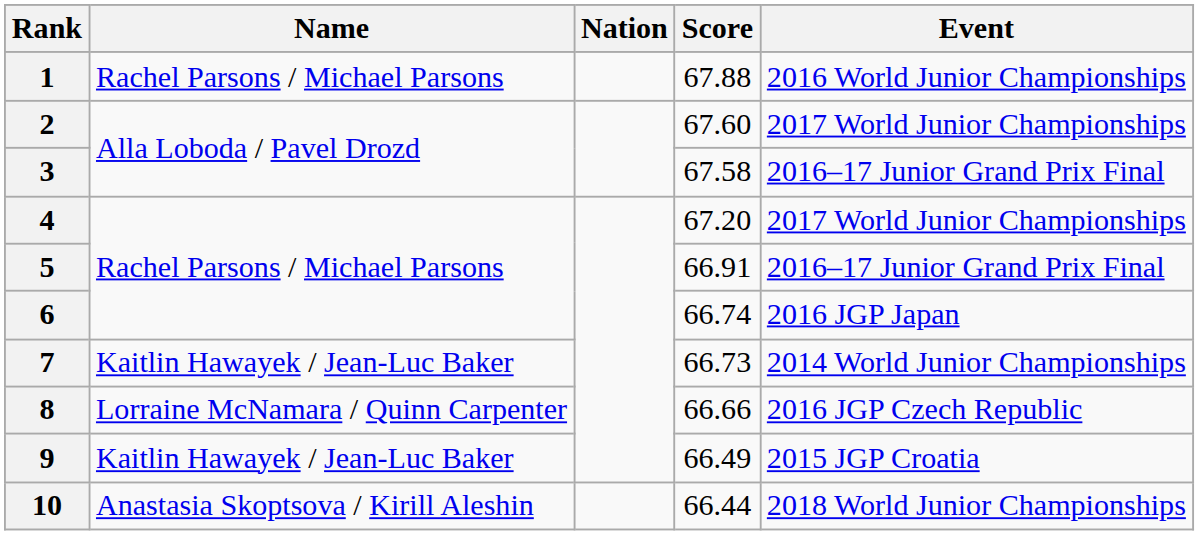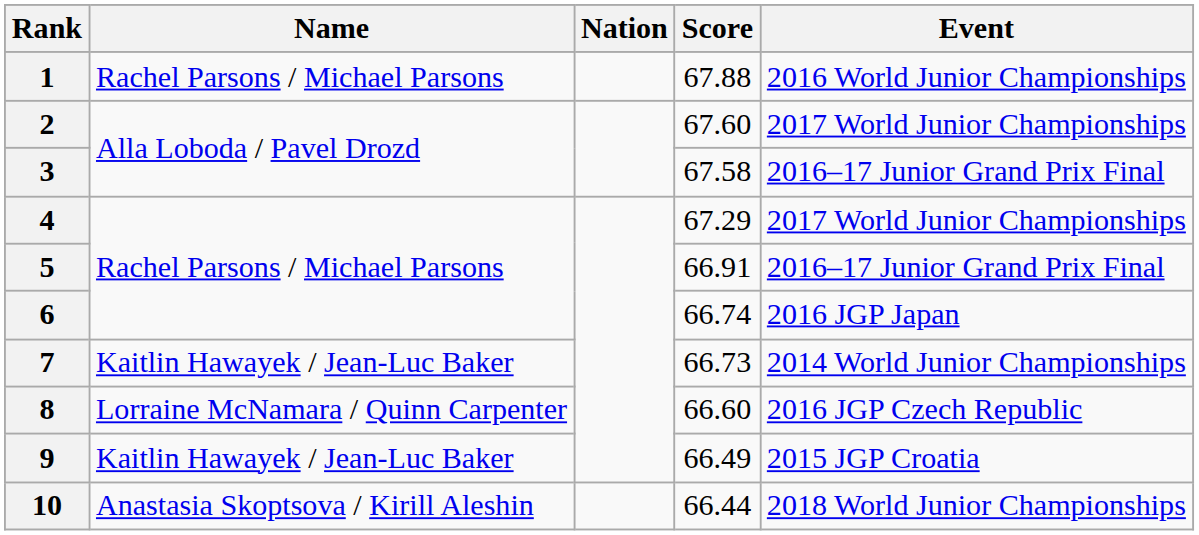4 | Score: 67.20 -> 67.29
8 | Score: 66.66 -> 66.60
